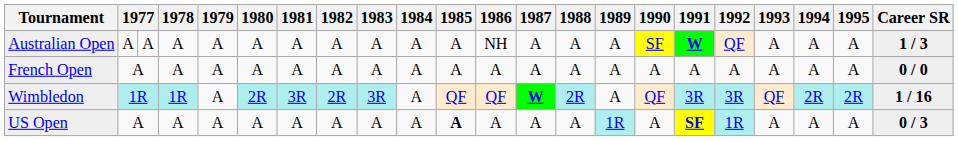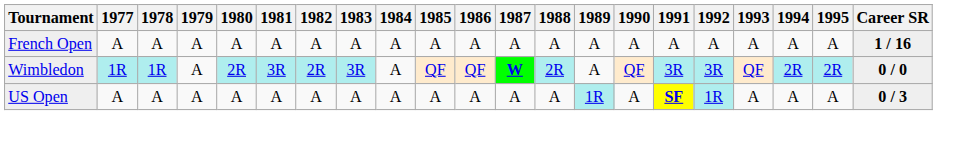- row: Australian Open | A | A | A | A | A | A | A | A | A | A | NH | A | A | A | SF | W | QF | A | A | A | 1 / 3
French Open | Career SR: 0 / 0 -> 1 / 16
Wimbledon | Career SR: 1 / 16 -> 0 / 0
US Open | 1985: bold -> normal
